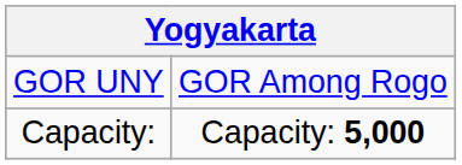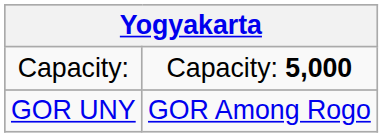rows swapped: GOR UNY <-> Capacity:
